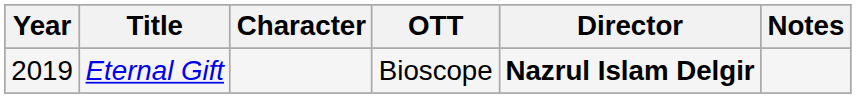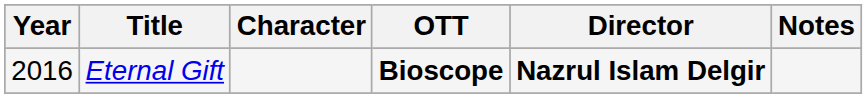Eternal Gift | Year: 2019 -> 2016
Eternal Gift | OTT: normal -> bold
